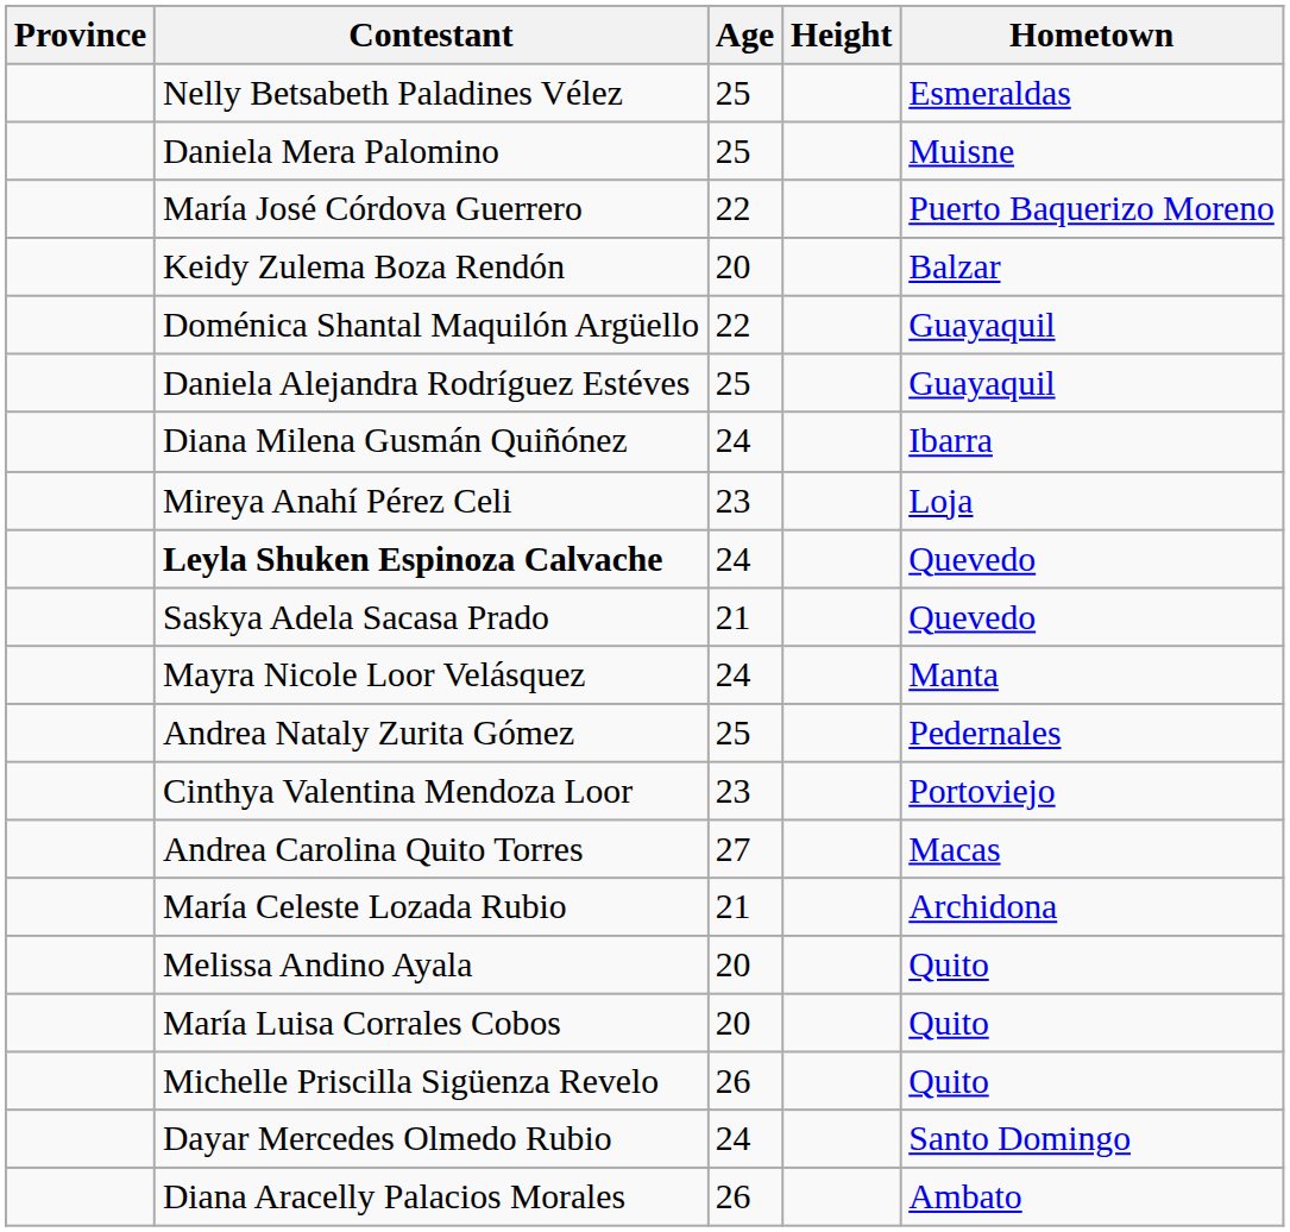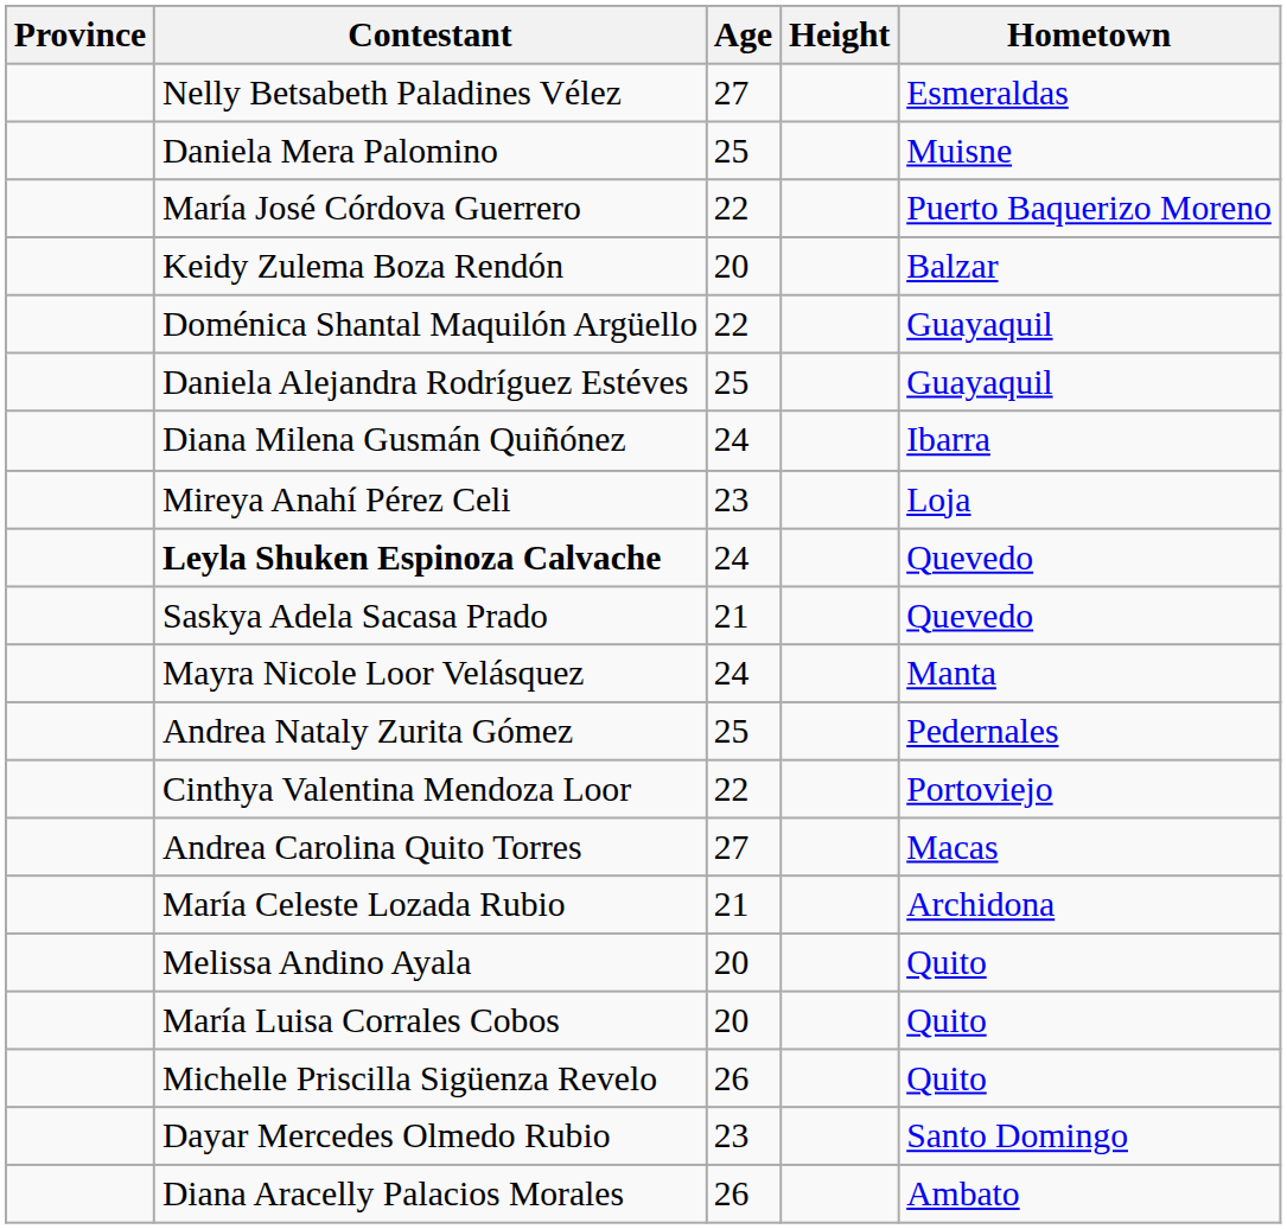Nelly Betsabeth Paladines Vélez | Age: 25 -> 27
Cinthya Valentina Mendoza Loor | Age: 23 -> 22
Dayar Mercedes Olmedo Rubio | Age: 24 -> 23
